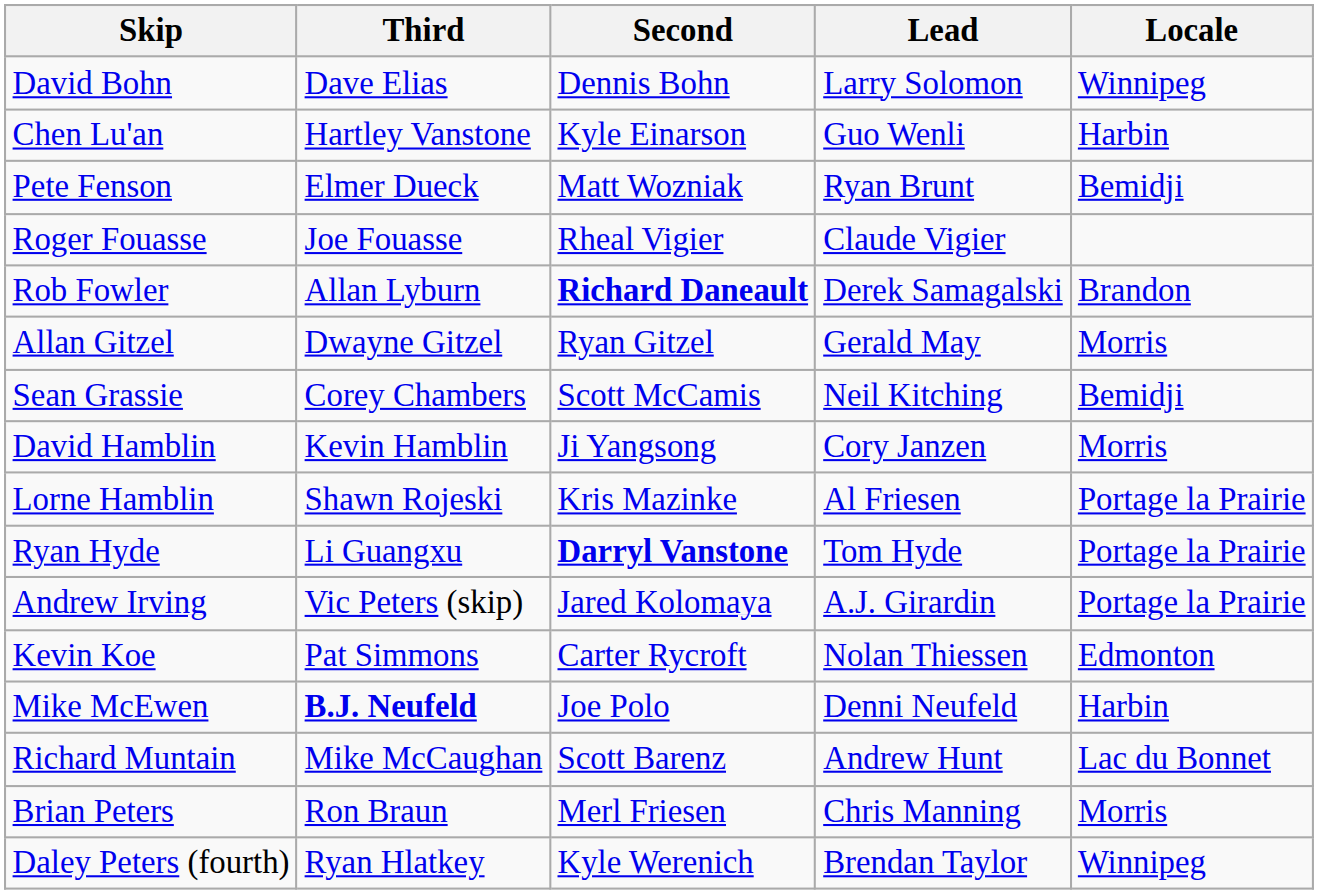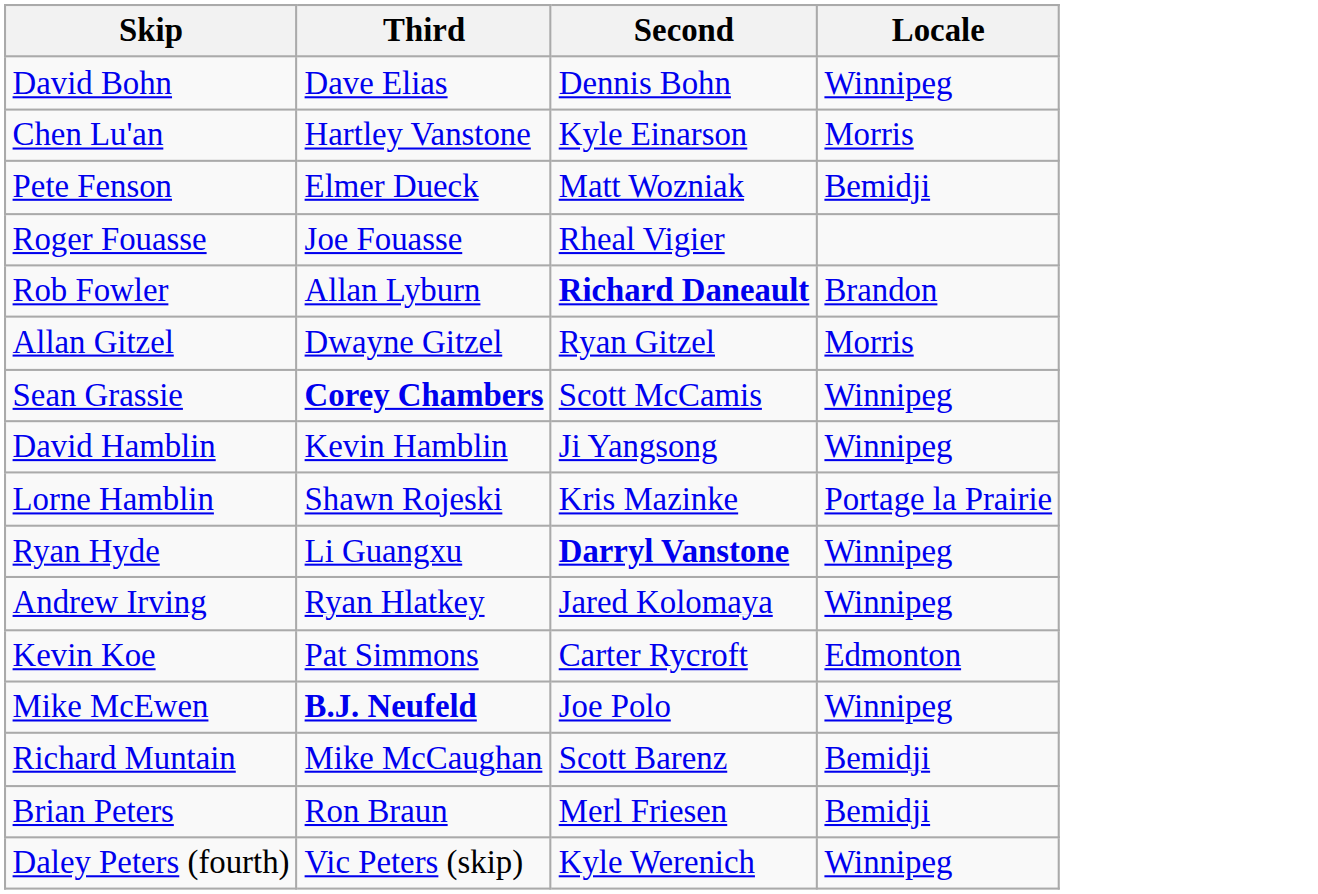- column: Lead | Larry Solomon | Guo Wenli | Ryan Brunt | Claude Vigier | Derek Samagalski | Gerald May | Neil Kitching | Cory Janzen | Al Friesen | Tom Hyde | A.J. Girardin | Nolan Thiessen | Denni Neufeld | Andrew Hunt | Chris Manning | Brendan Taylor
Chen Lu'an | Locale: Harbin -> Morris
Sean Grassie | Third: normal -> bold
Sean Grassie | Locale: Bemidji -> Winnipeg
David Hamblin | Locale: Morris -> Winnipeg
Ryan Hyde | Locale: Portage la Prairie -> Winnipeg
Andrew Irving | Third: Vic Peters (skip) -> Ryan Hlatkey
Andrew Irving | Locale: Portage la Prairie -> Winnipeg
Mike McEwen | Locale: Harbin -> Winnipeg
Richard Muntain | Locale: Lac du Bonnet -> Bemidji
Brian Peters | Locale: Morris -> Bemidji
Daley Peters (fourth) | Third: Ryan Hlatkey -> Vic Peters (skip)
